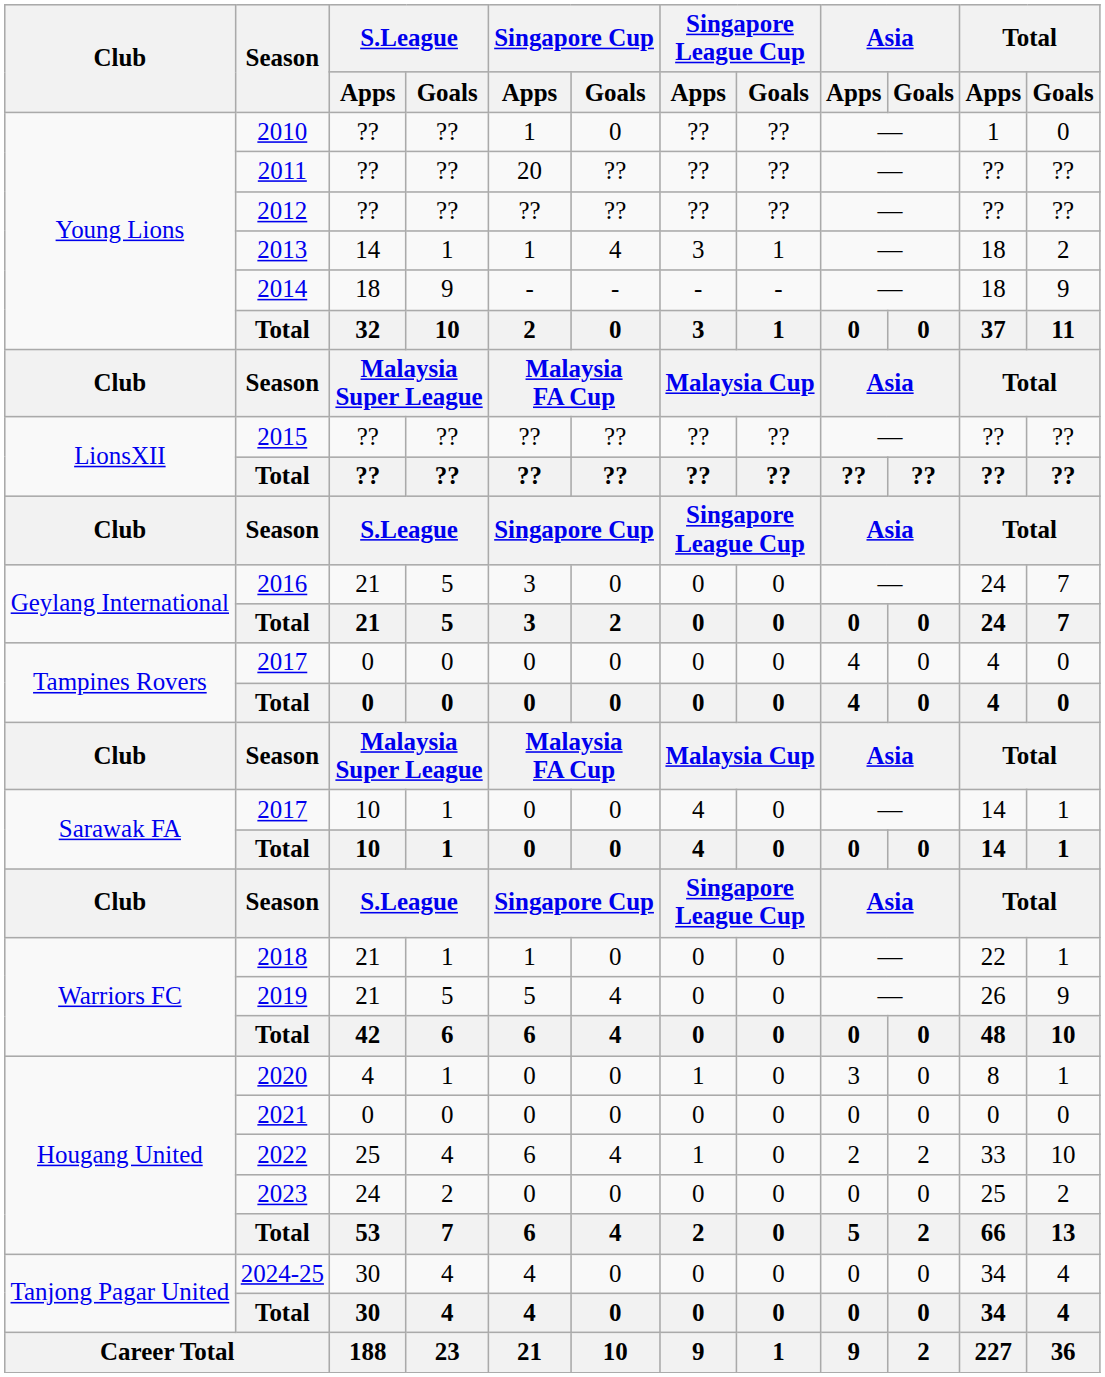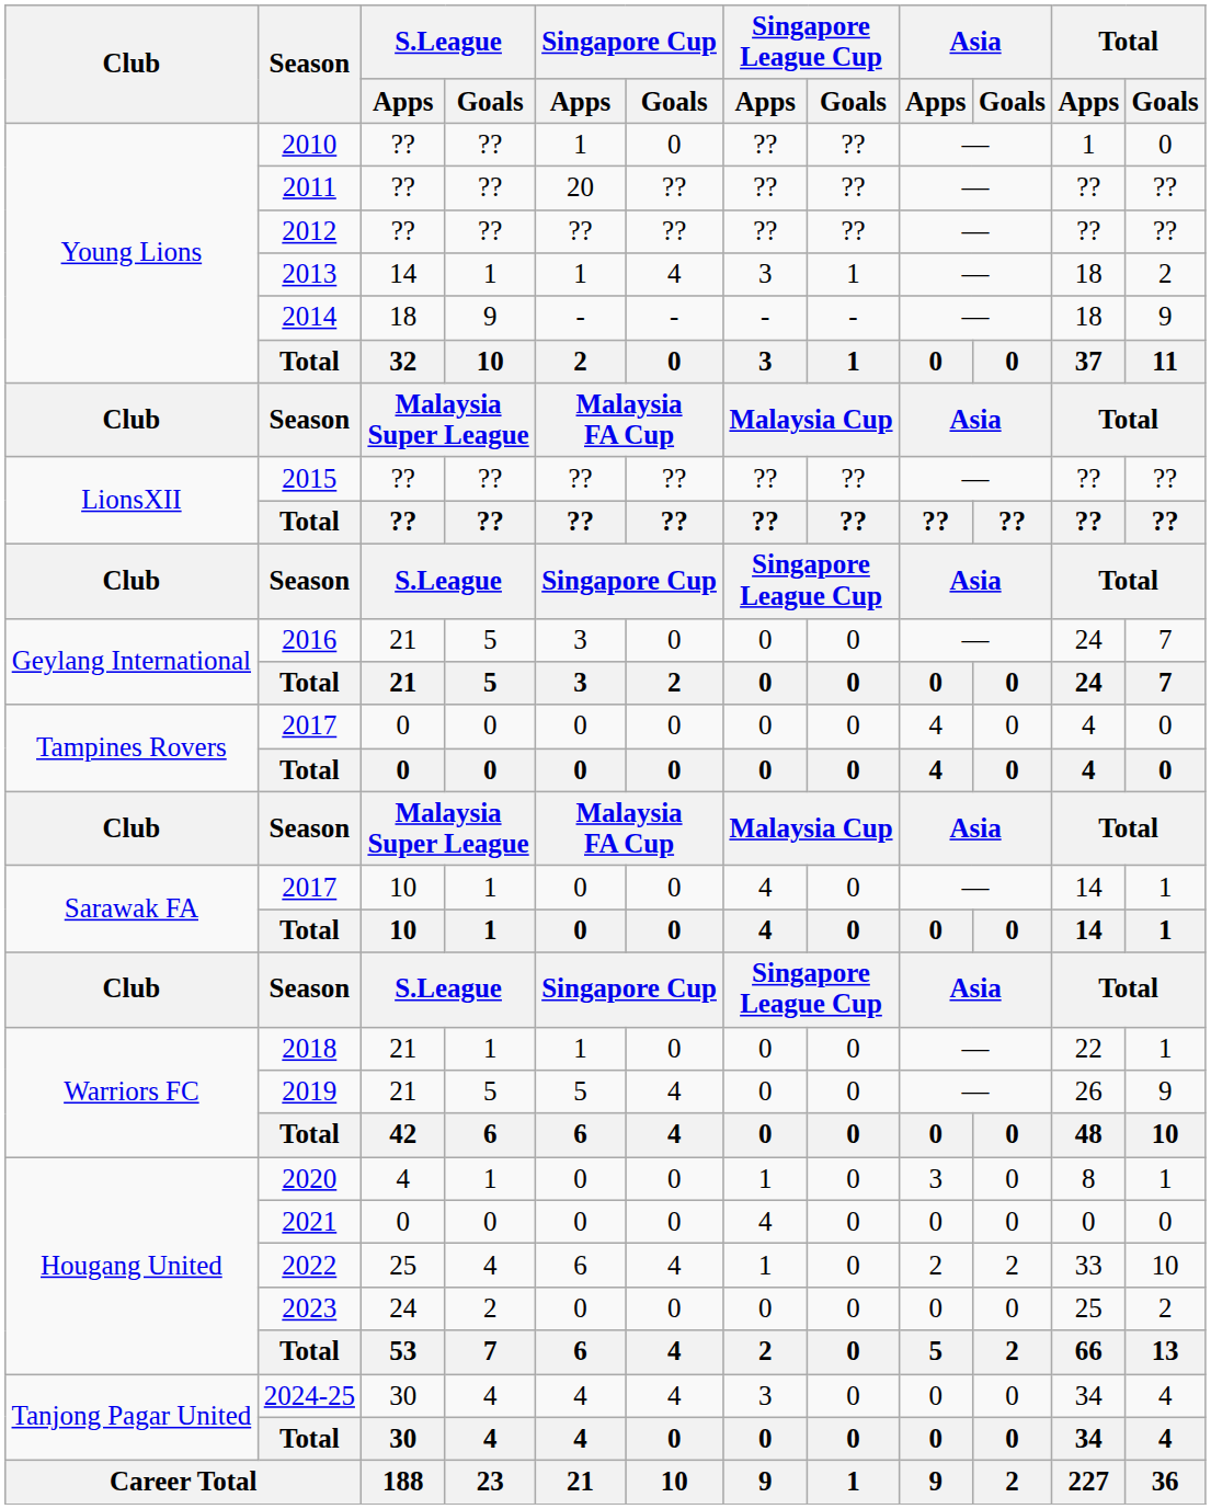2021 | Singapore League Cup / Apps: 0 -> 4
2024-25 | Singapore Cup / Goals: 0 -> 4
2024-25 | Singapore League Cup / Apps: 0 -> 3
